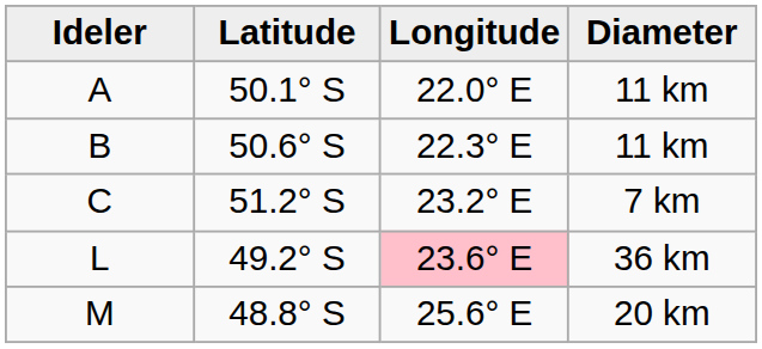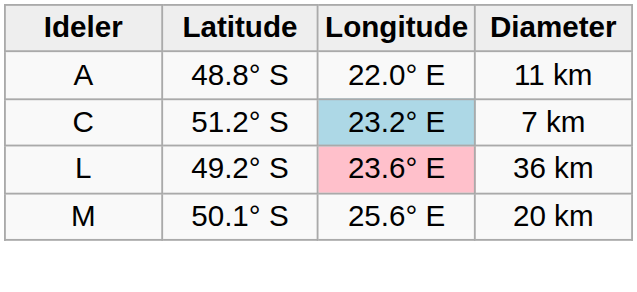A | Latitude: 50.1° S -> 48.8° S
- row: B | 50.6° S | 22.3° E | 11 km
C | Longitude: no background -> lightblue background
M | Latitude: 48.8° S -> 50.1° S
